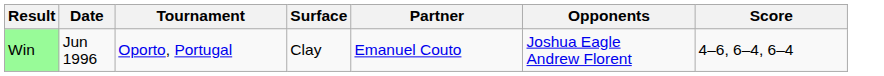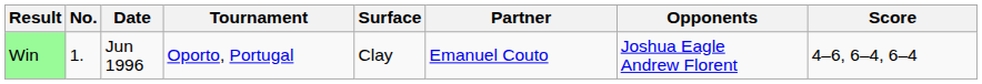+ column: No. | 1.
